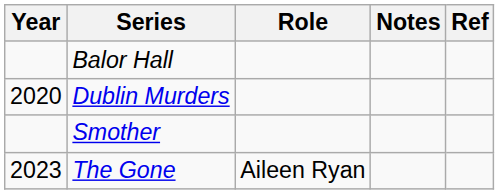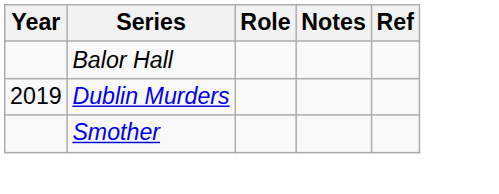Dublin Murders | Year: 2020 -> 2019
- row: 2023 | The Gone | Aileen Ryan
